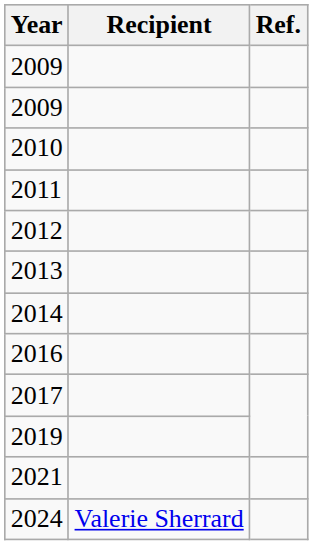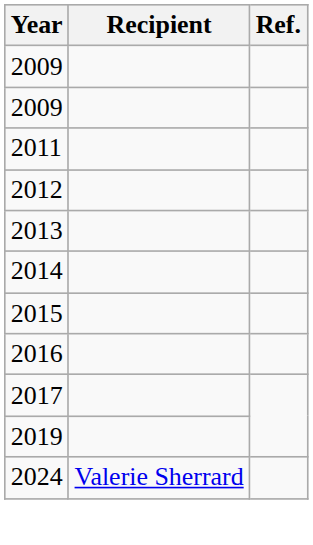- row: 2010
+ row: 2015
- row: 2021
